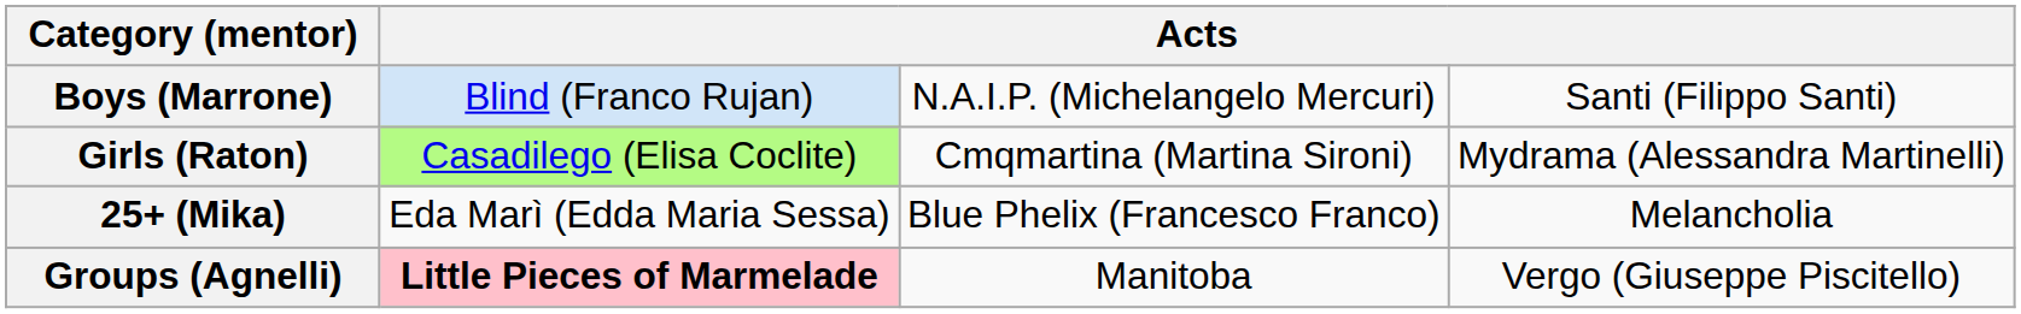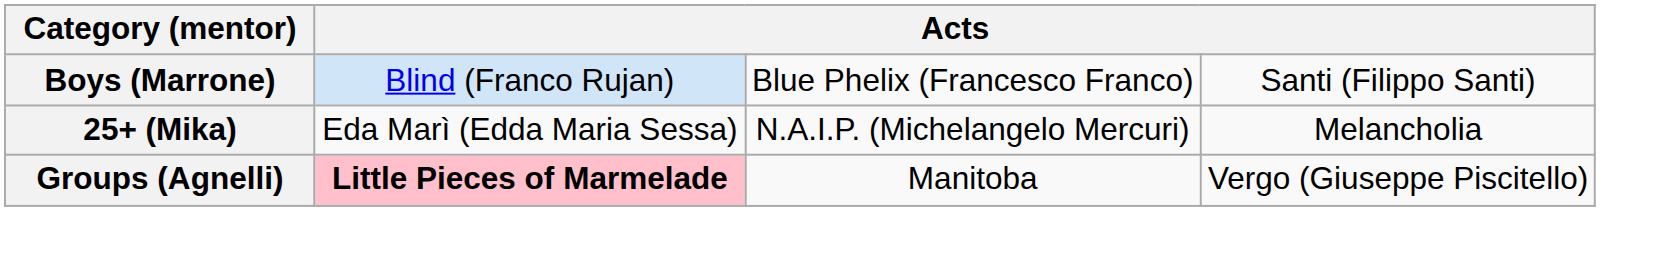Boys (Marrone) | column 3: N.A.I.P. (Michelangelo Mercuri) -> Blue Phelix (Francesco Franco)
- row: Girls (Raton) | Casadilego (Elisa Coclite) | Cmqmartina (Martina Sironi) | Mydrama (Alessandra Martinelli)
25+ (Mika) | column 3: Blue Phelix (Francesco Franco) -> N.A.I.P. (Michelangelo Mercuri)
